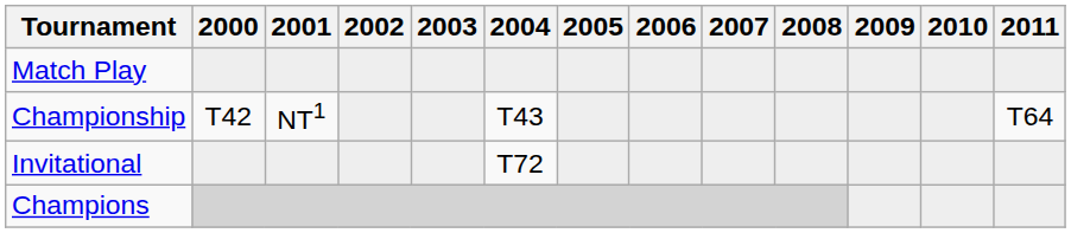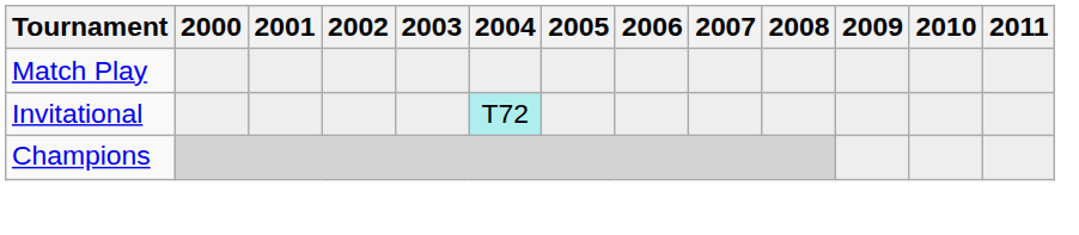- row: Championship | T42 | NT1 | T43 | T64
Invitational | 2004: no background -> paleturquoise background
